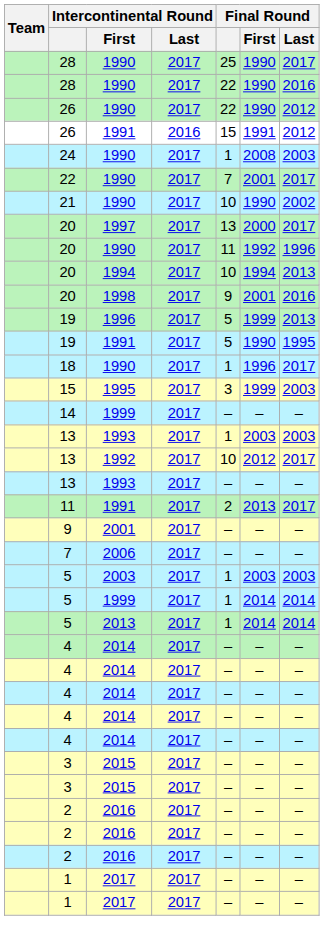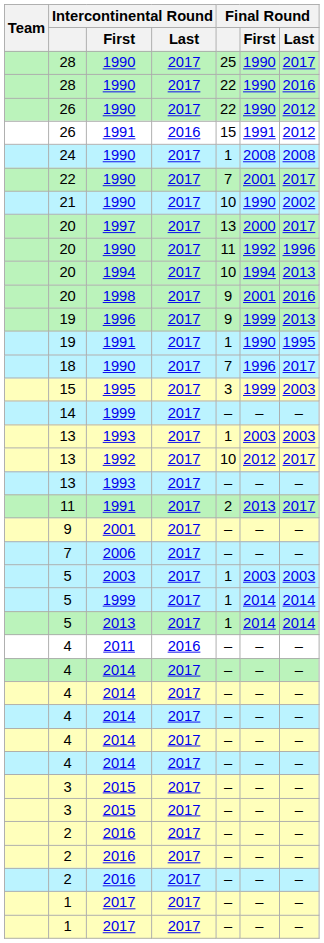24 | Final Round / Last: 2003 -> 2008
19 / 1996 | Final Round: 5 -> 9
19 / 1991 | Final Round: 5 -> 1
18 | Final Round: 1 -> 7
+ row: 4 | 2011 | 2016 | – | – | –
